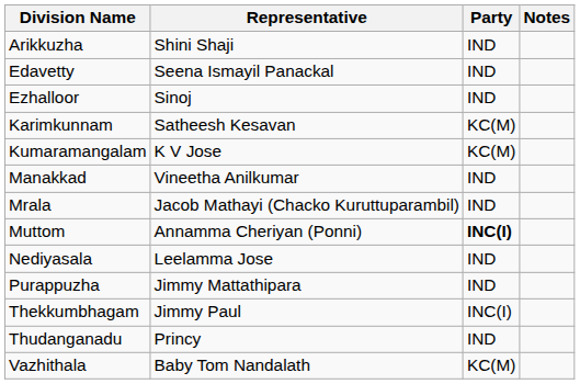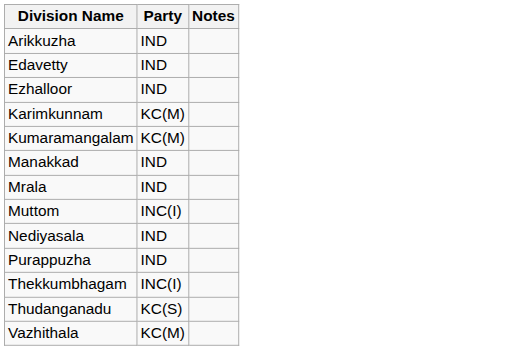- column: Representative | Shini Shaji | Seena Ismayil Panackal | Sinoj | Satheesh Kesavan | K V Jose | Vineetha Anilkumar | Jacob Mathayi (Chacko Kuruttuparambil) | Annamma Cheriyan (Ponni) | Leelamma Jose | Jimmy Mattathipara | Jimmy Paul | Princy | Baby Tom Nandalath
Muttom | Party: bold -> normal
Thudanganadu | Party: IND -> KC(S)
